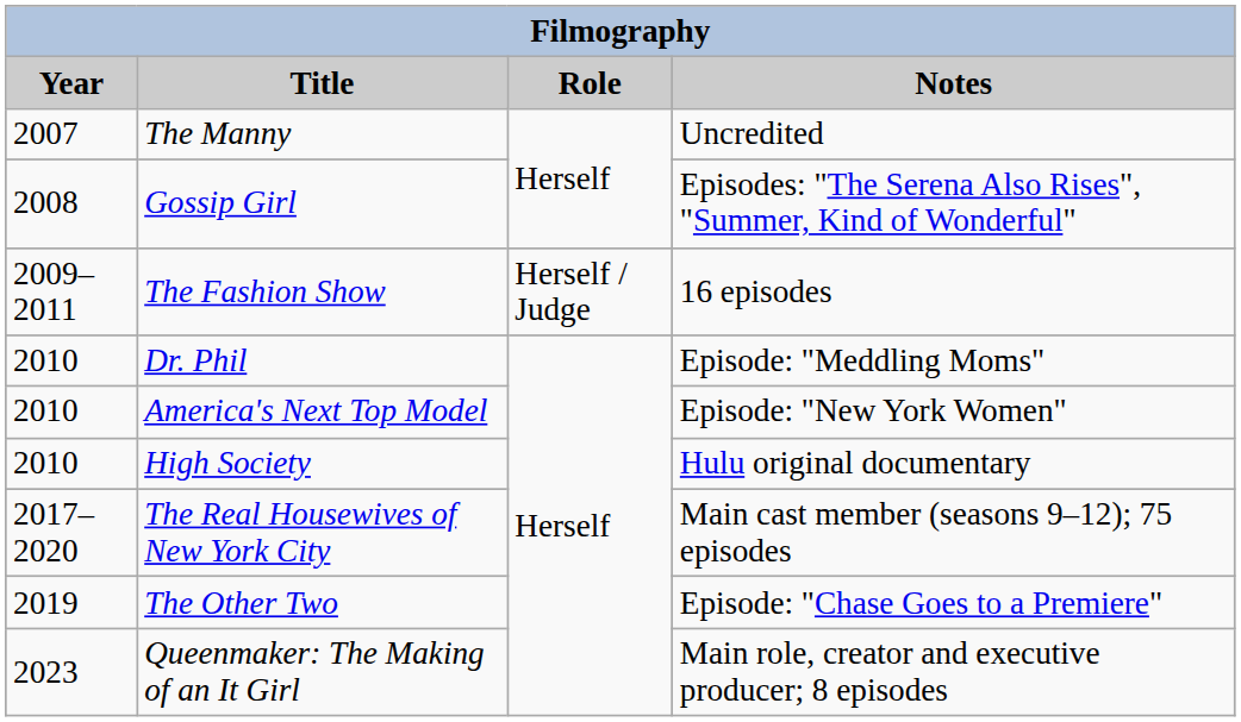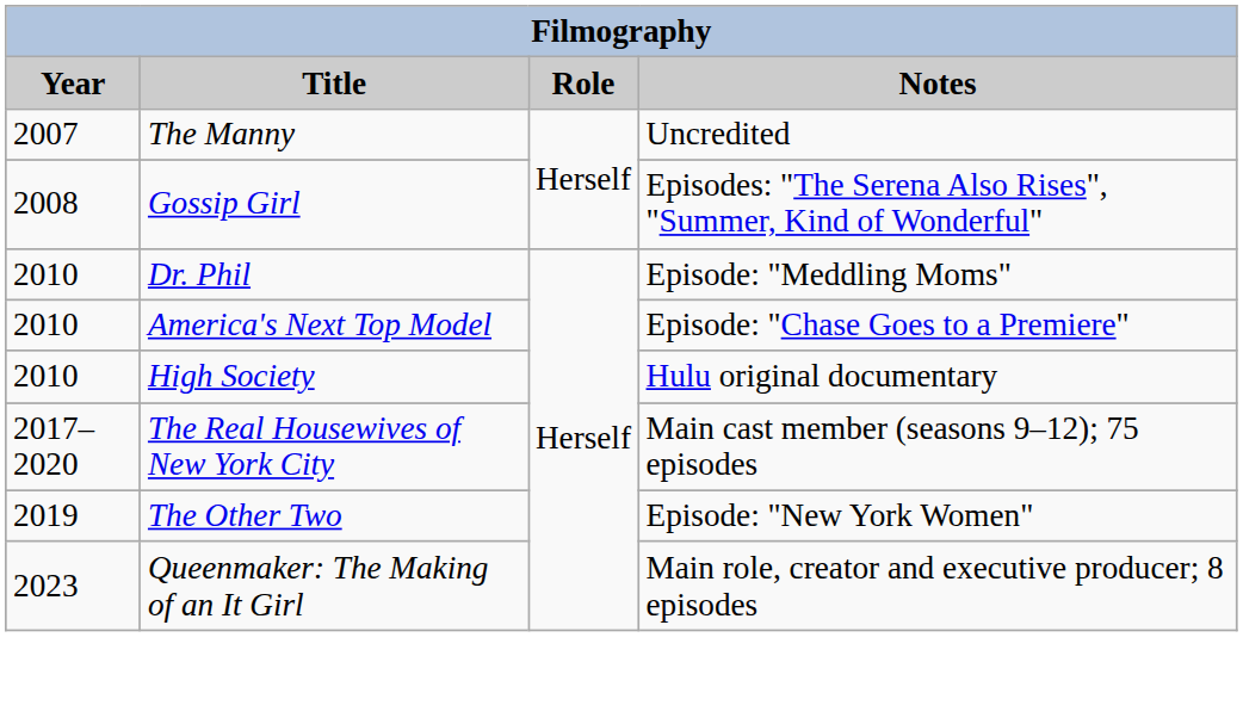- row: 2009–2011 | The Fashion Show | Herself / Judge | 16 episodes
America's Next Top Model | Notes: Episode: "New York Women" -> Episode: "Chase Goes to a Premiere"
The Other Two | Notes: Episode: "Chase Goes to a Premiere" -> Episode: "New York Women"
